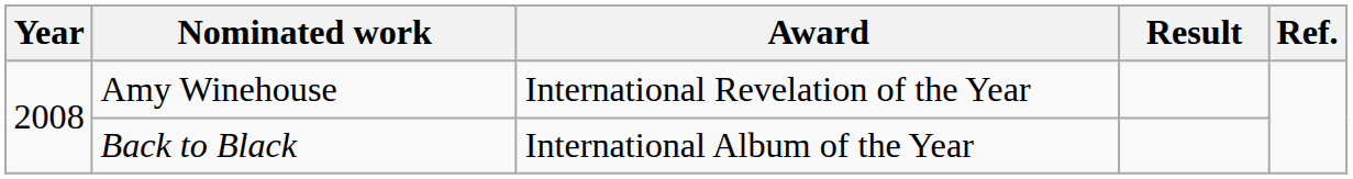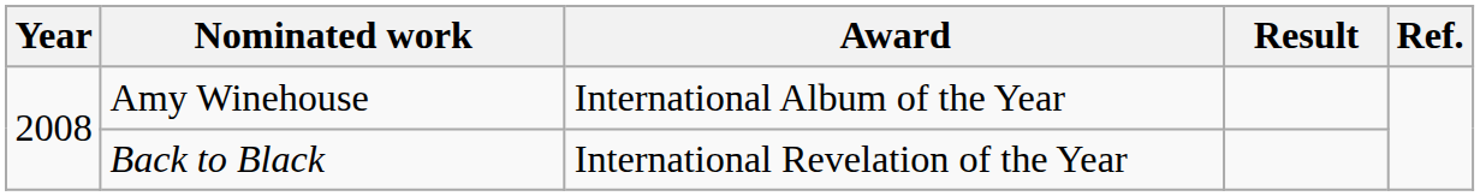Amy Winehouse | Award: International Revelation of the Year -> International Album of the Year
Back to Black | Award: International Album of the Year -> International Revelation of the Year
